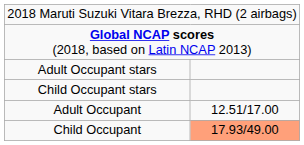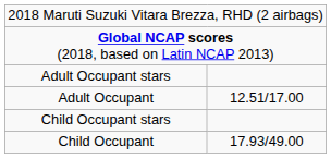rows swapped: Adult Occupant <-> Child Occupant stars
Child Occupant | column 2: lightsalmon background -> no background
